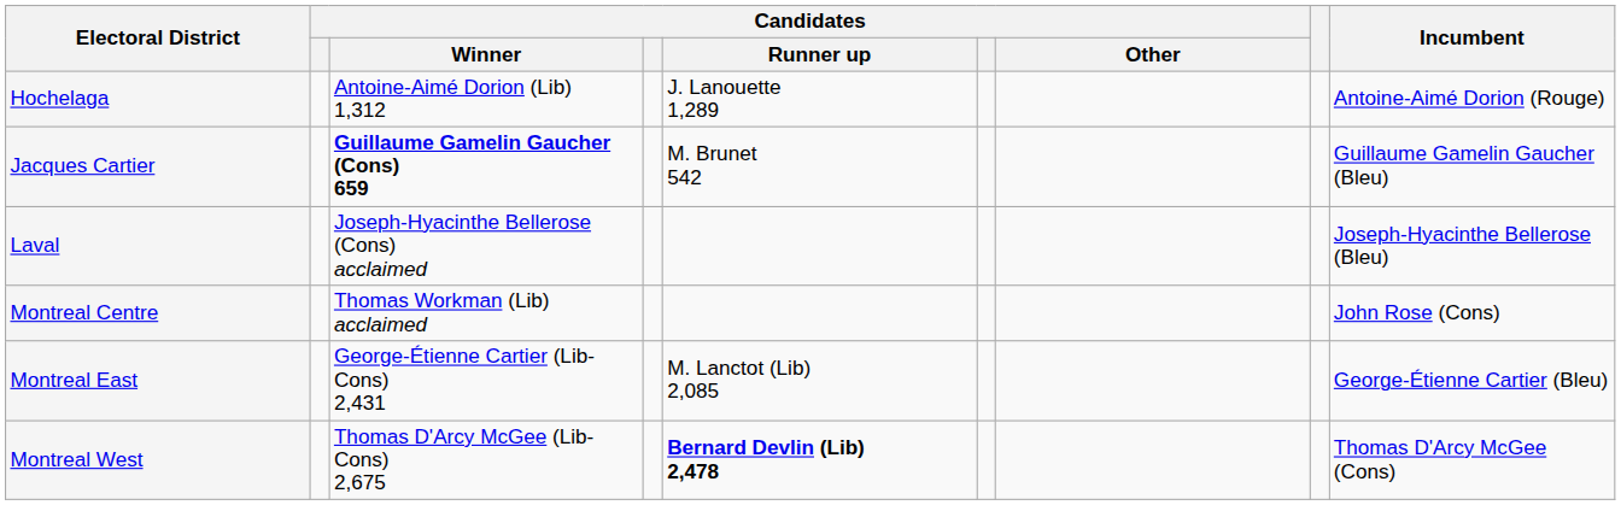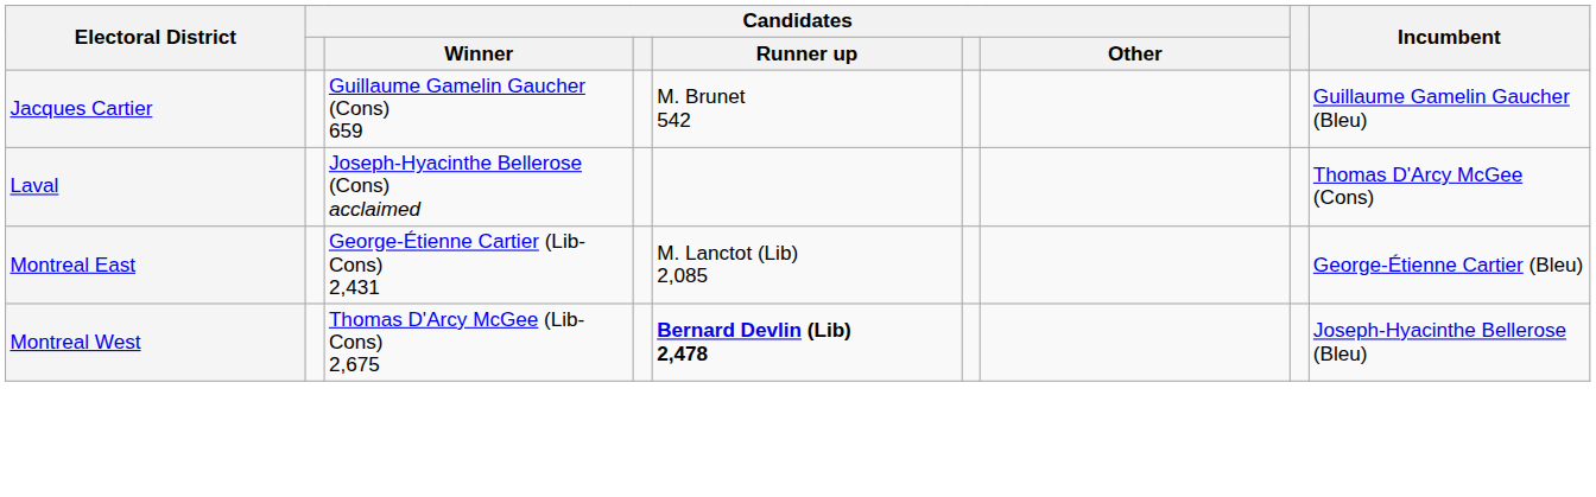- row: Hochelaga | Antoine-Aimé Dorion (Lib) 1,312 | J. Lanouette 1,289 | Antoine-Aimé Dorion (Rouge)
Jacques Cartier | Candidates / Winner: bold -> normal
Laval | Incumbent: Joseph-Hyacinthe Bellerose (Bleu) -> Thomas D'Arcy McGee (Cons)
- row: Montreal Centre | Thomas Workman (Lib) acclaimed | John Rose (Cons)
Montreal West | Incumbent: Thomas D'Arcy McGee (Cons) -> Joseph-Hyacinthe Bellerose (Bleu)
